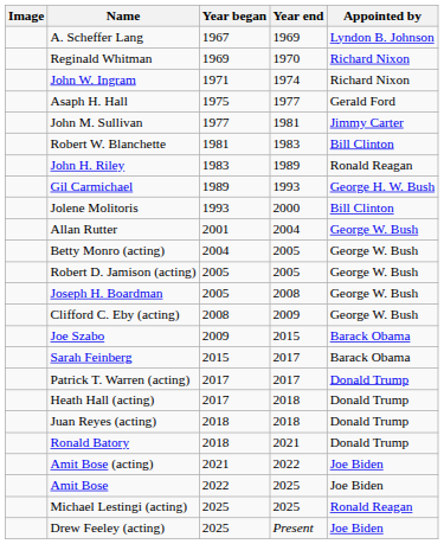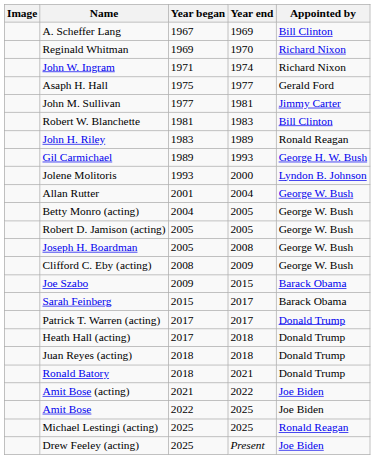A. Scheffer Lang | Appointed by: Lyndon B. Johnson -> Bill Clinton
Jolene Molitoris | Appointed by: Bill Clinton -> Lyndon B. Johnson
